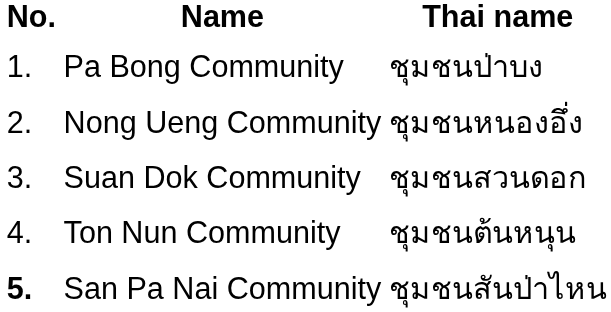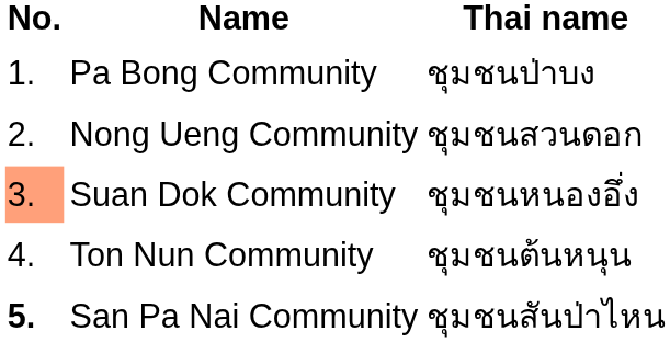Nong Ueng Community | Thai name: ชุมชนหนองอึ่ง -> ชุมชนสวนดอก
Suan Dok Community | No.: no background -> lightsalmon background
Suan Dok Community | Thai name: ชุมชนสวนดอก -> ชุมชนหนองอึ่ง
